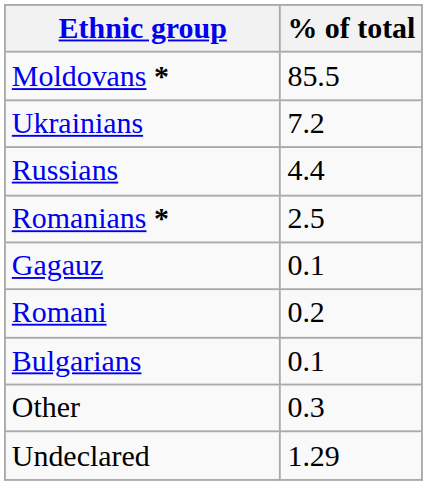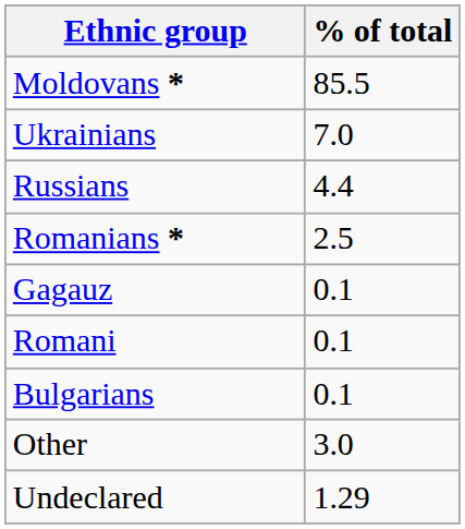Ukrainians | % of total: 7.2 -> 7.0
Romani | % of total: 0.2 -> 0.1
Other | % of total: 0.3 -> 3.0
